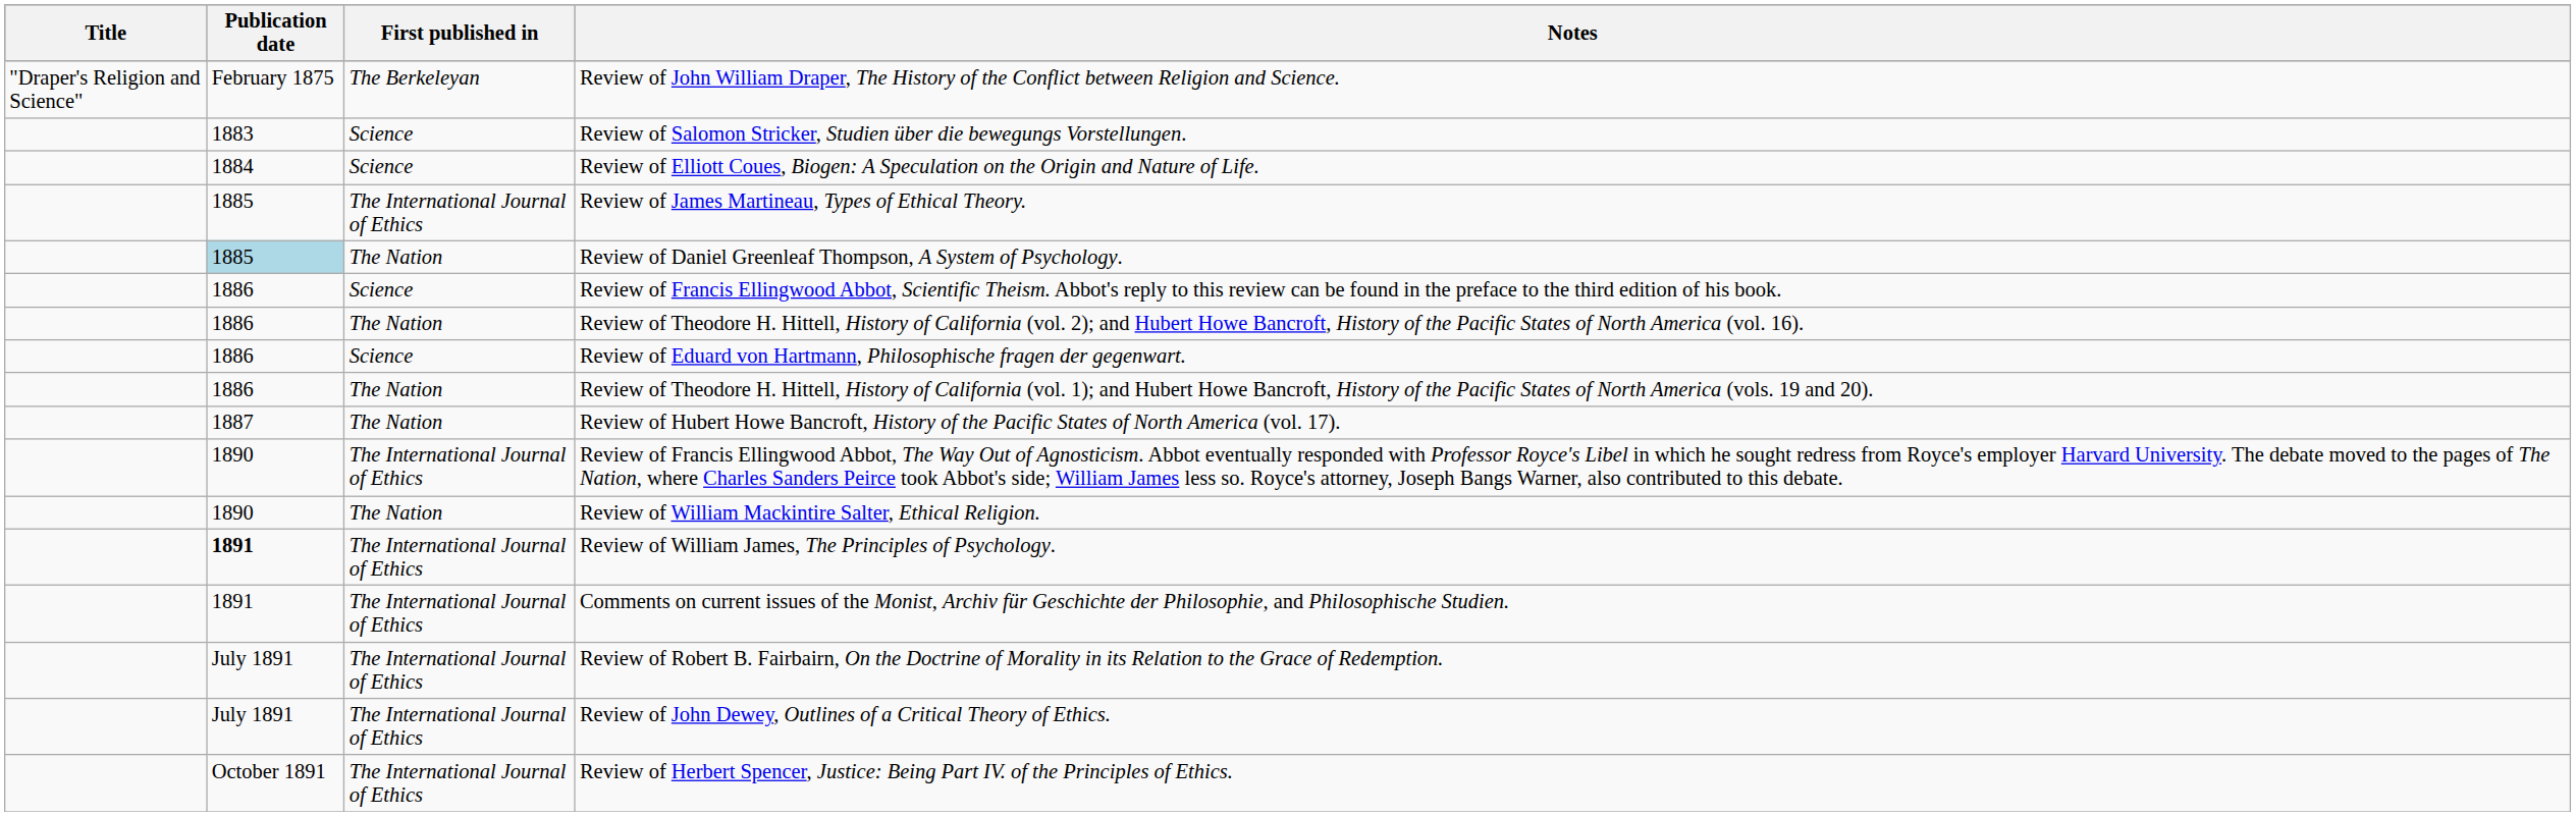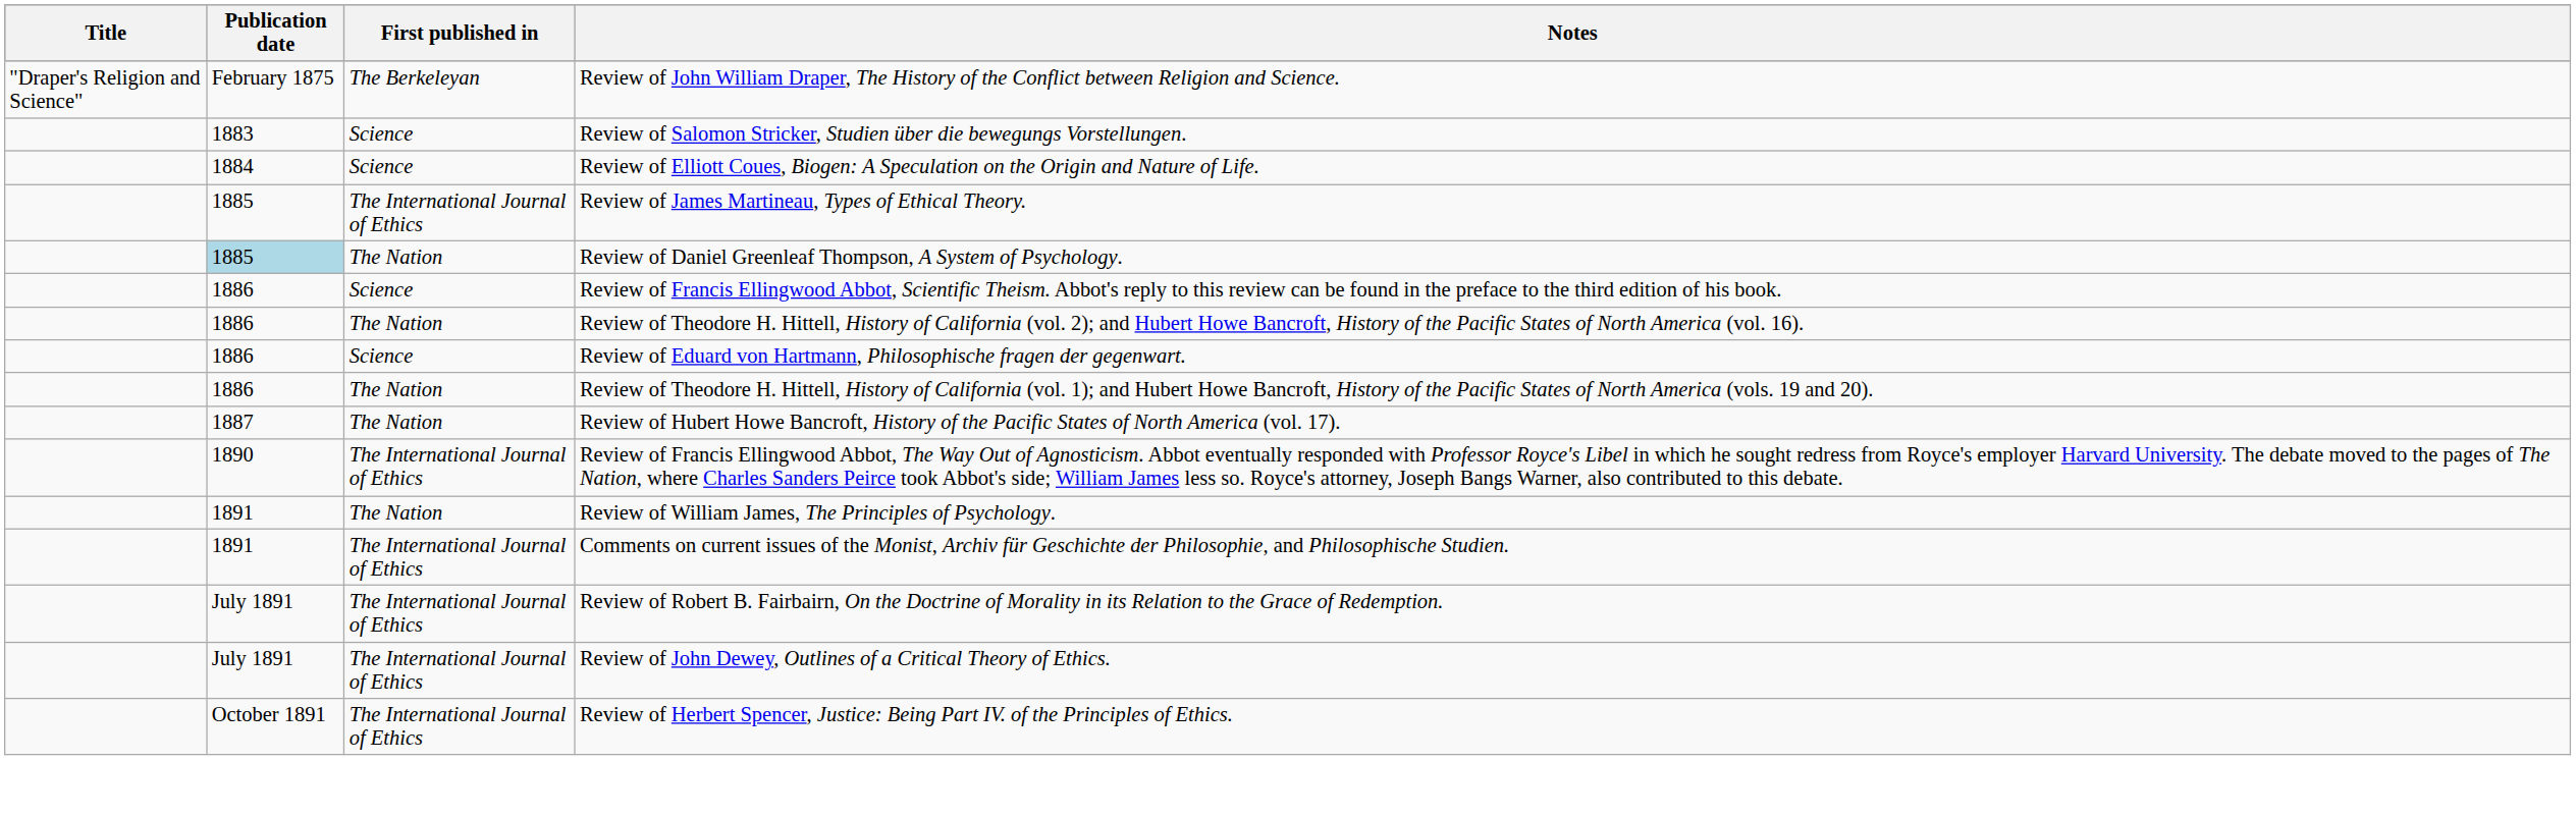- row: 1890 | The Nation | Review of William Mackintire Salter, Ethical Religion.
Review of William James, The Principles of Psychology. | Publication date: bold -> normal
Review of William James, The Principles of Psychology. | First published in: The International Journal of Ethics -> The Nation
